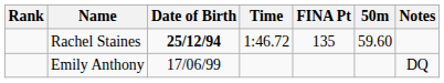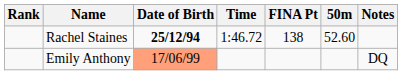Rachel Staines | FINA Pt: 135 -> 138
Rachel Staines | 50m: 59.60 -> 52.60
Emily Anthony | Date of Birth: no background -> lightsalmon background
